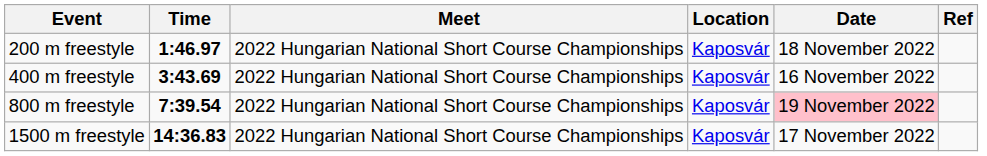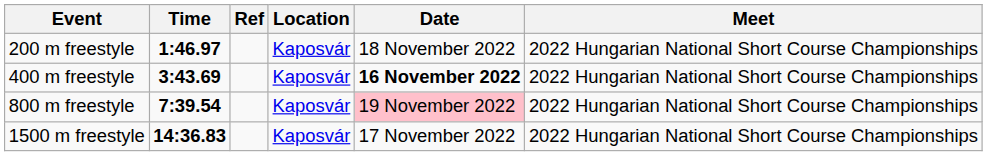columns swapped: Meet <-> Ref
400 m freestyle | Date: normal -> bold
